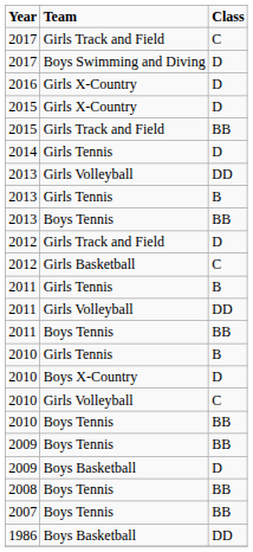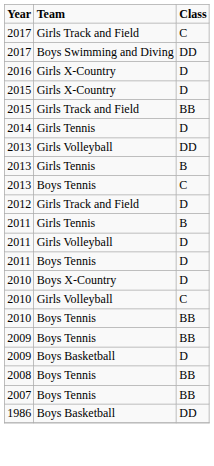2017 / Boys Swimming and Diving | Class: D -> DD
2013 / Boys Tennis | Class: BB -> C
- row: 2012 | Girls Basketball | C
2011 / Girls Volleyball | Class: DD -> D
2011 / Boys Tennis | Class: BB -> D
- row: 2010 | Girls Tennis | B
